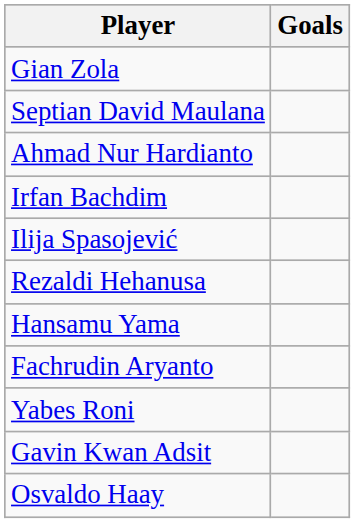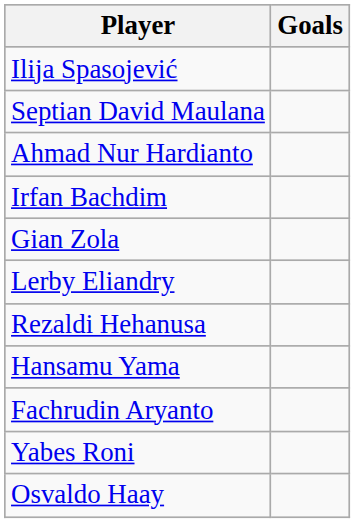rows swapped: Ilija Spasojević <-> Gian Zola
+ row: Lerby Eliandry
- row: Gavin Kwan Adsit
